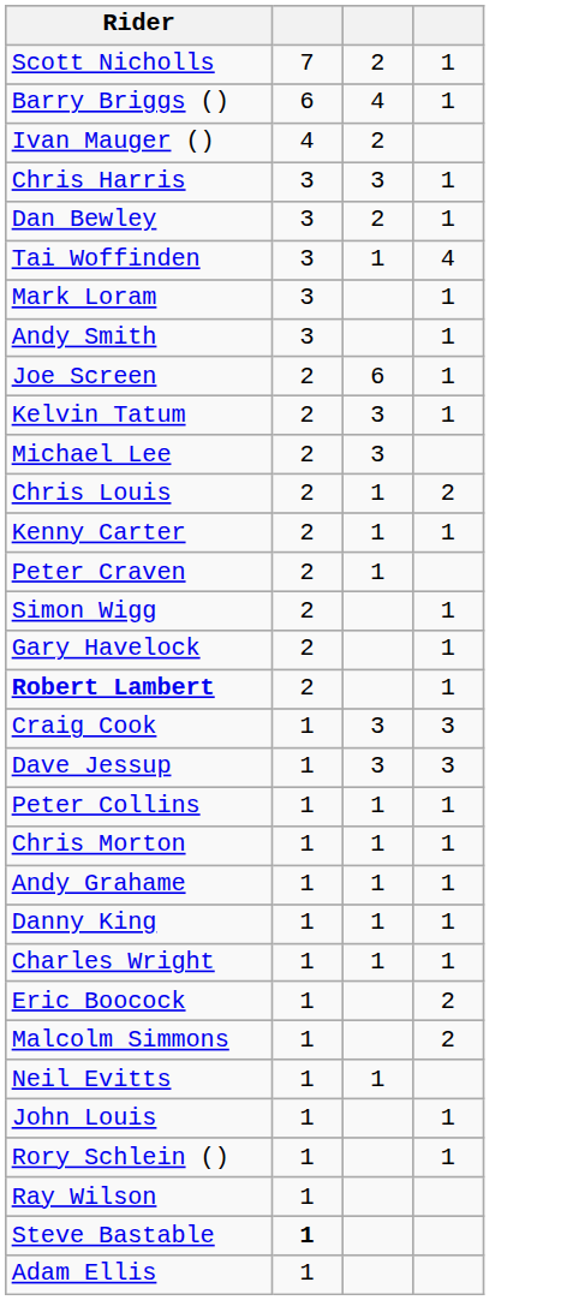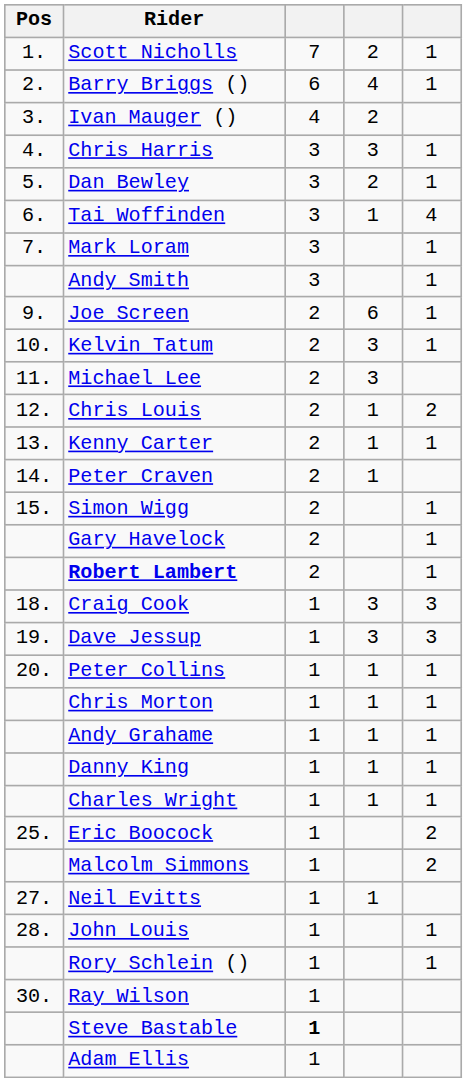+ column: Pos | 1. | 2. | 3. | 4. | 5. | 6. | 7. | 9. | 10. | 11. | 12. | 13. | 14. | 15. | 18. | 19. | 20. | 25. | 27. | 28. | 30.
